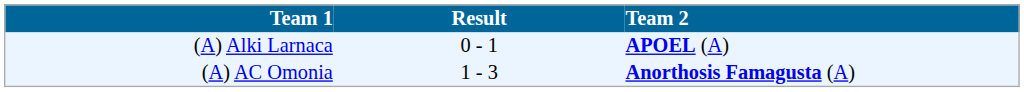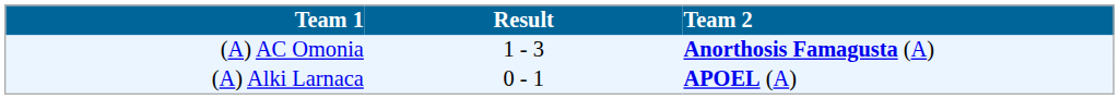rows swapped: (A) Alki Larnaca <-> (A) AC Omonia
